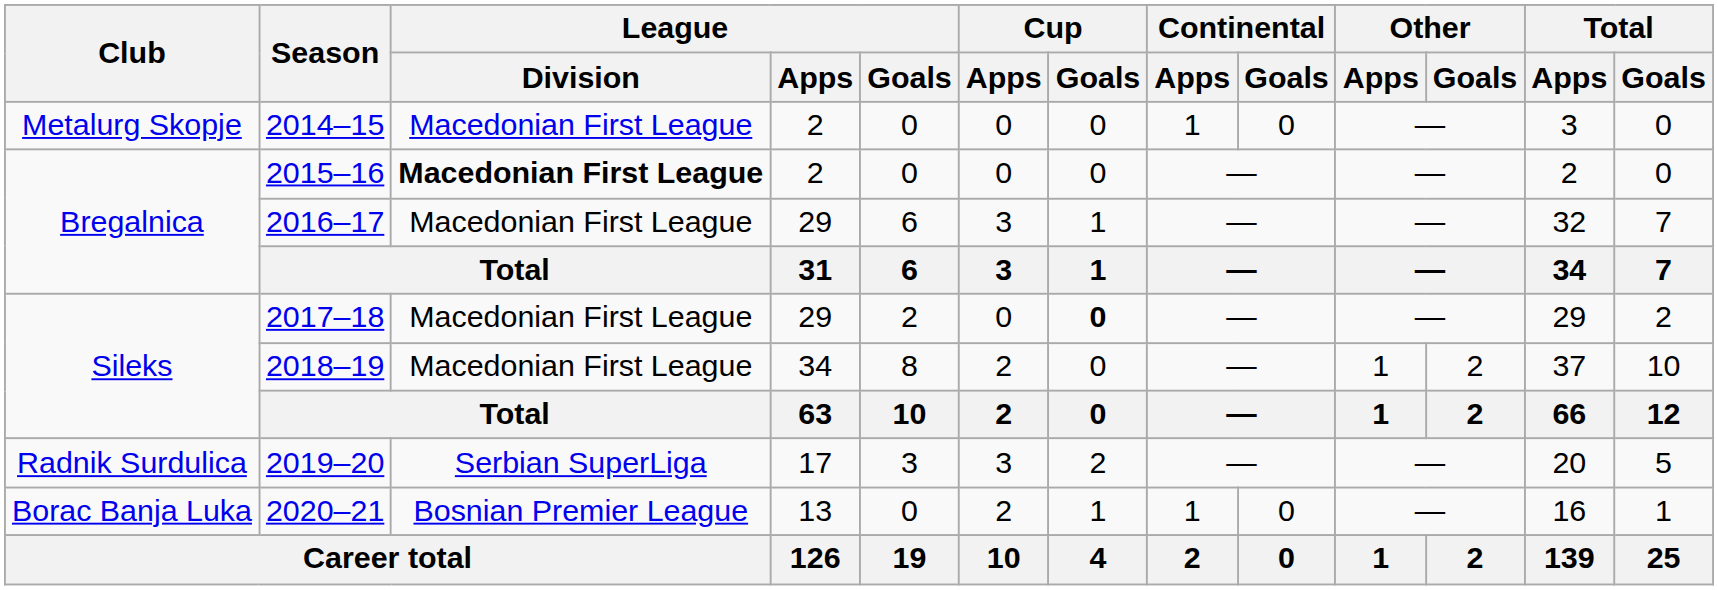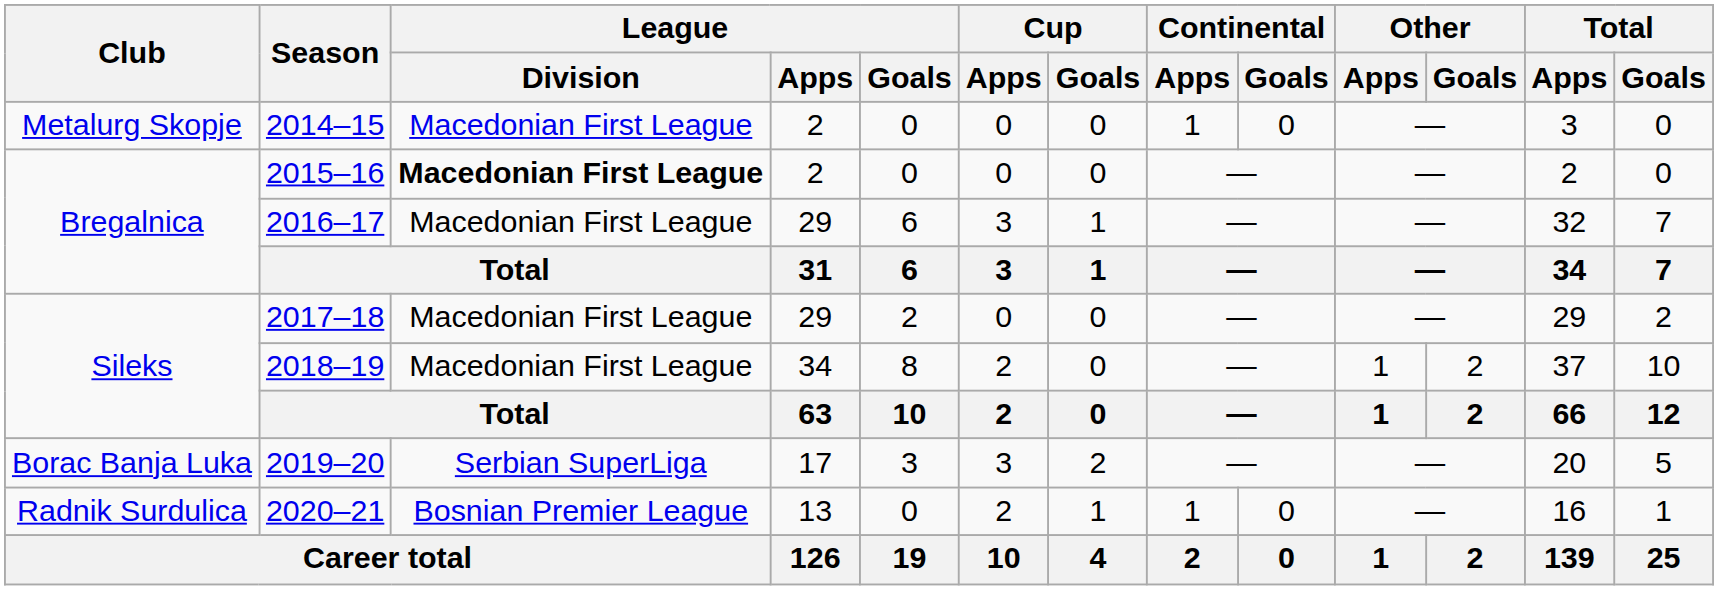2017–18 | Cup / Goals: bold -> normal
2019–20 | Club: Radnik Surdulica -> Borac Banja Luka
2020–21 | Club: Borac Banja Luka -> Radnik Surdulica
